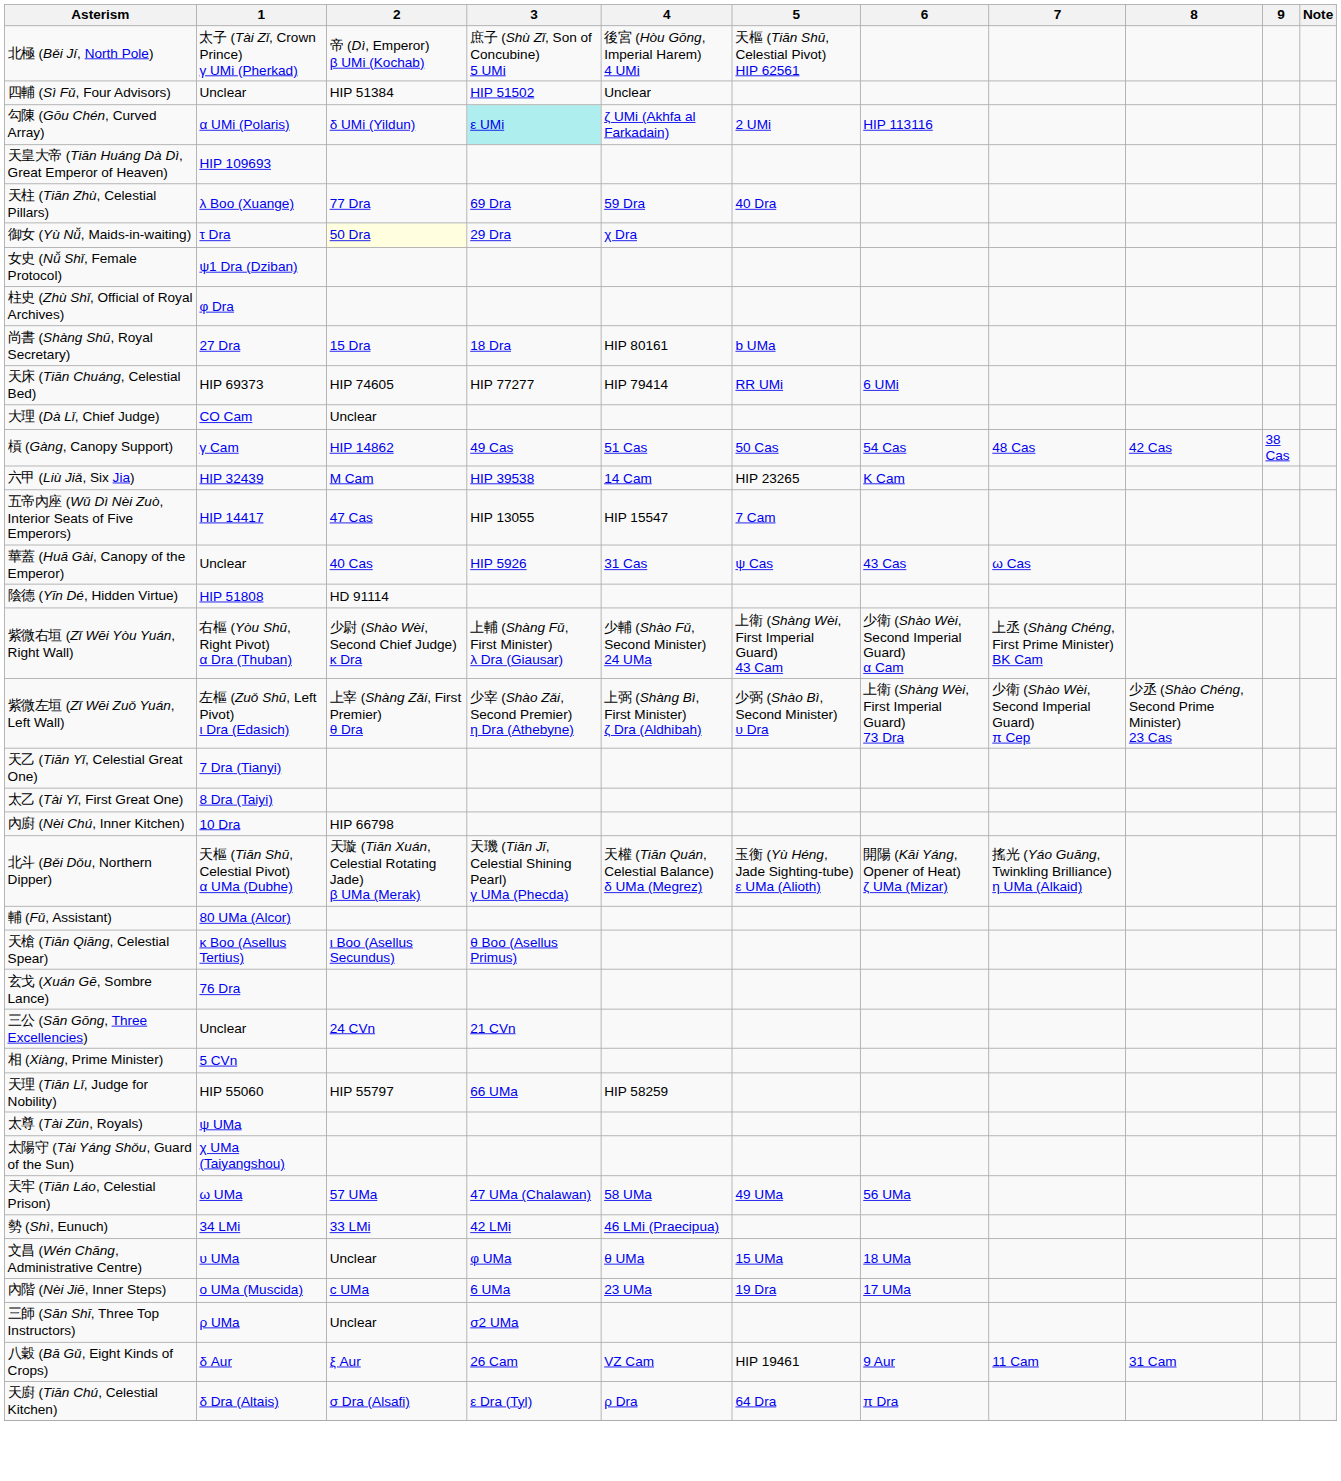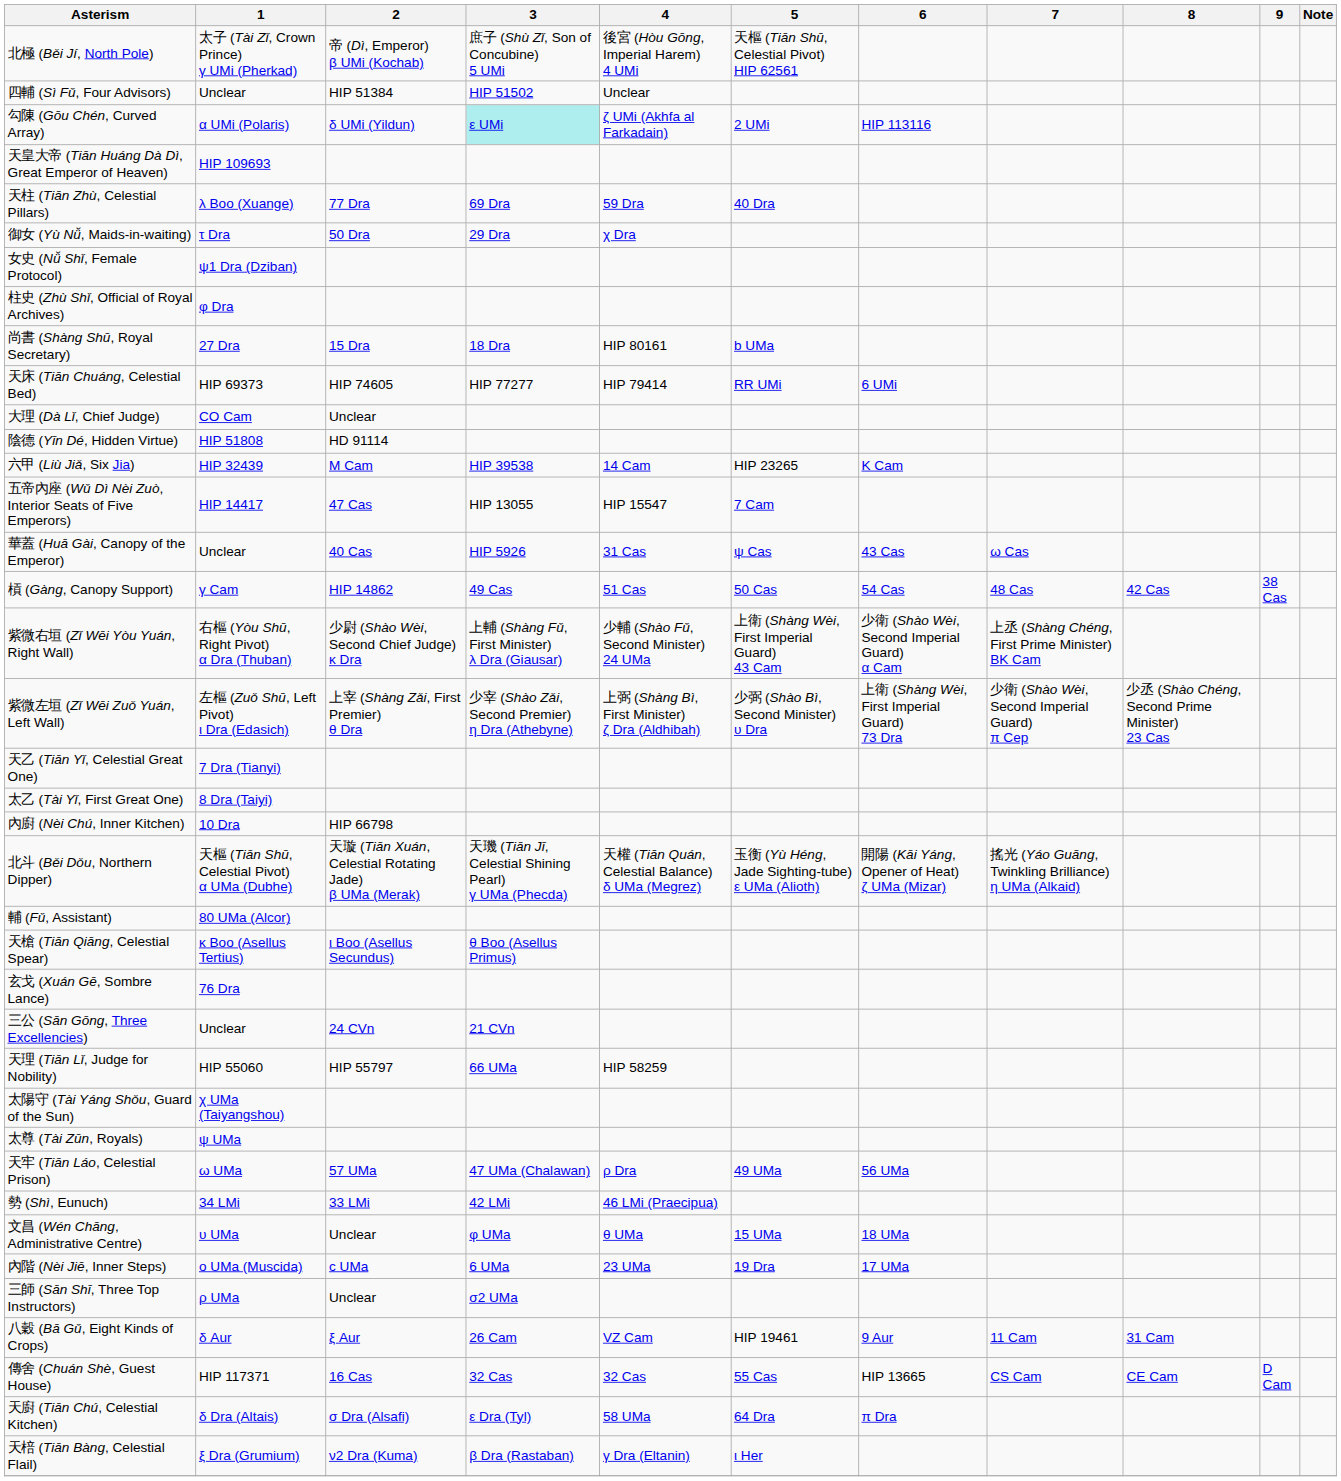御女 (Yù Nǚ, Maids-in-waiting) | 2: lightyellow background -> no background
rows swapped: 陰德 (Yīn Dé, Hidden Virtue) <-> 槓 (Gàng, Canopy Support)
- row: 相 (Xiàng, Prime Minister) | 5 CVn
rows swapped: 太陽守 (Tài Yáng Shǒu, Guard of the Sun) <-> 太尊 (Tài Zūn, Royals)
天牢 (Tiān Láo, Celestial Prison) | 4: 58 UMa -> ρ Dra
+ row: 傳舍 (Chuán Shè, Guest House) | HIP 117371 | 16 Cas | 32 Cas | 32 Cas | 55 Cas | HIP 13665 | CS Cam | CE Cam | D Cam
天廚 (Tiān Chú, Celestial Kitchen) | 4: ρ Dra -> 58 UMa
+ row: 天棓 (Tiān Bàng, Celestial Flail) | ξ Dra (Grumium) | ν2 Dra (Kuma) | β Dra (Rastaban) | γ Dra (Eltanin) | ι Her
